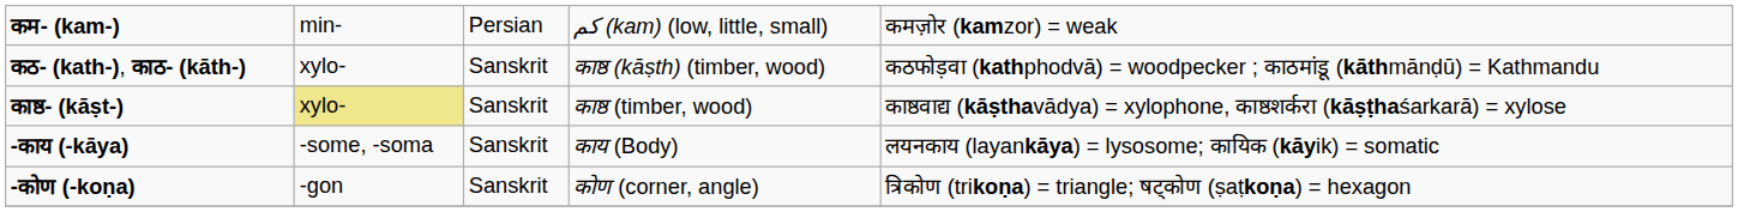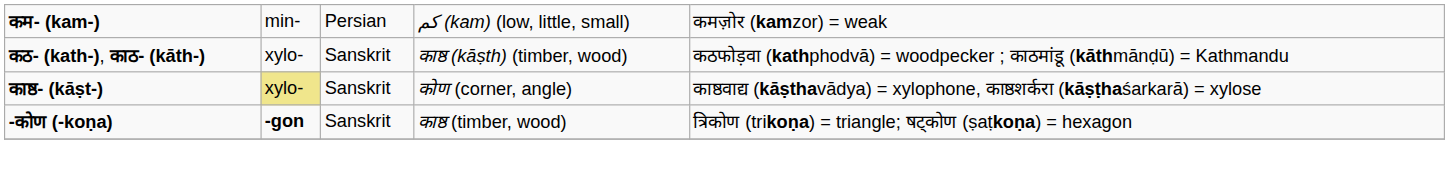काष्ठ- (kāṣt-) | column 4: काष्ठ (timber, wood) -> कोण (corner, angle)
- row: -काय (-kāya) | -some, -soma | Sanskrit | काय (Body) | लयनकाय (layankāya) = lysosome; कायिक (kāyik) = somatic
-कोण (-koṇa) | column 2: normal -> bold
-कोण (-koṇa) | column 4: कोण (corner, angle) -> काष्ठ (timber, wood)
